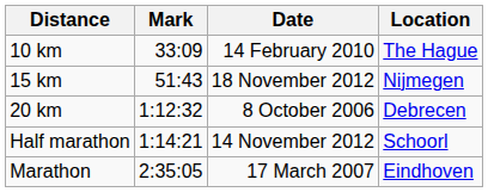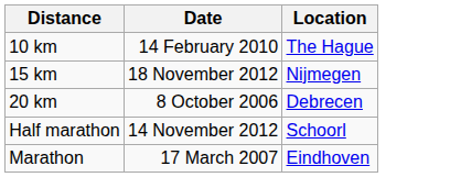- column: Mark | 33:09 | 51:43 | 1:12:32 | 1:14:21 | 2:35:05
